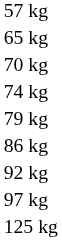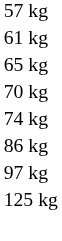+ row: 61 kg
- row: 79 kg
- row: 92 kg
